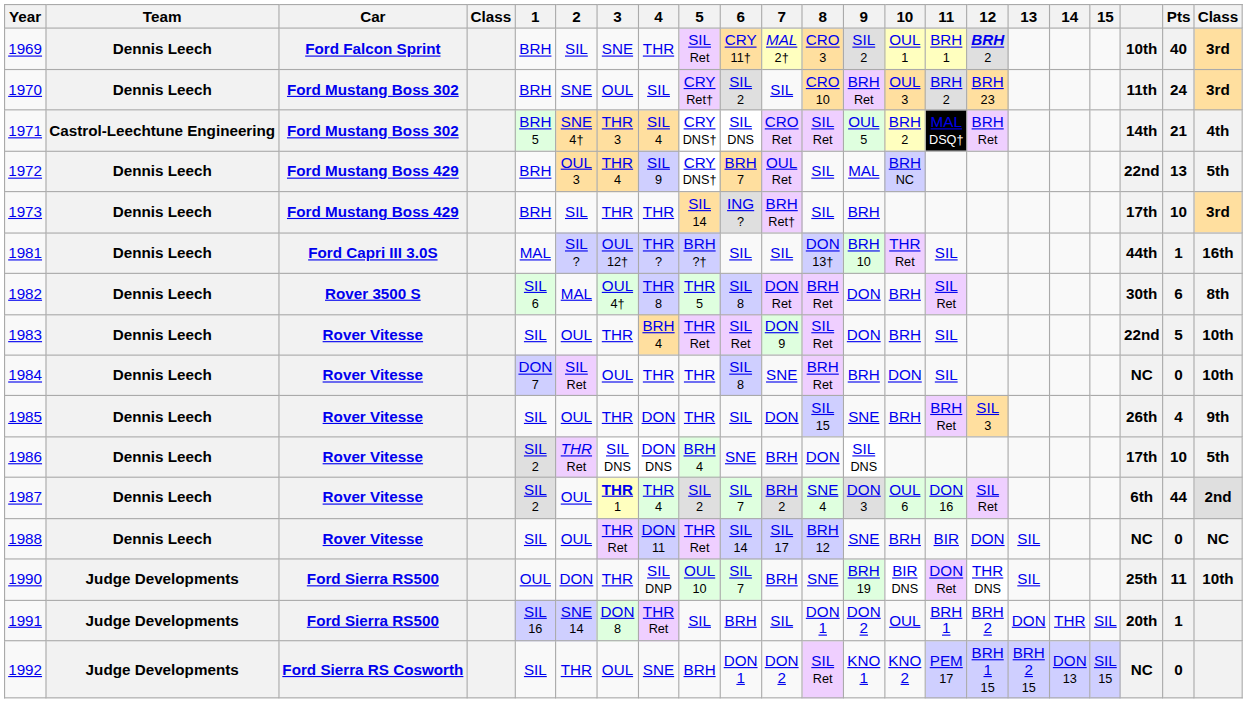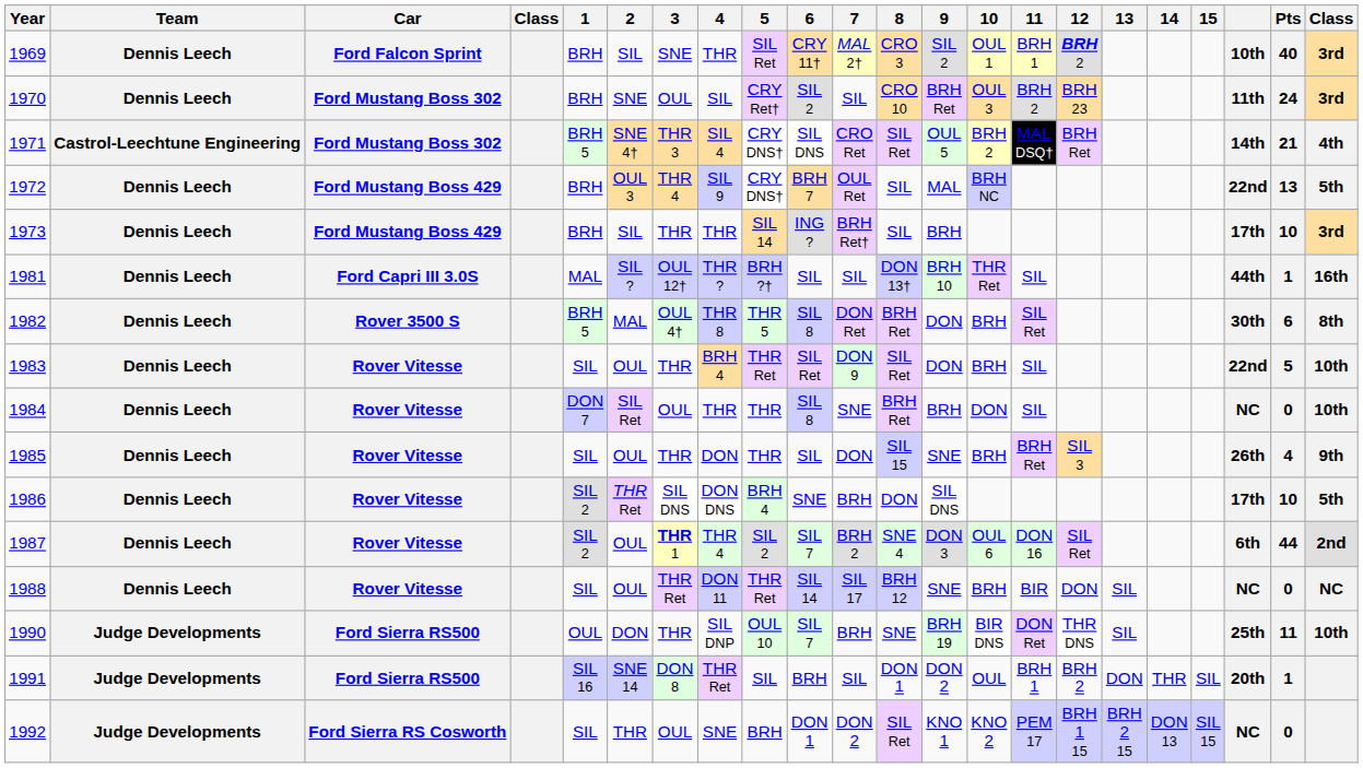1982 | 1: SIL 6 -> BRH 5
